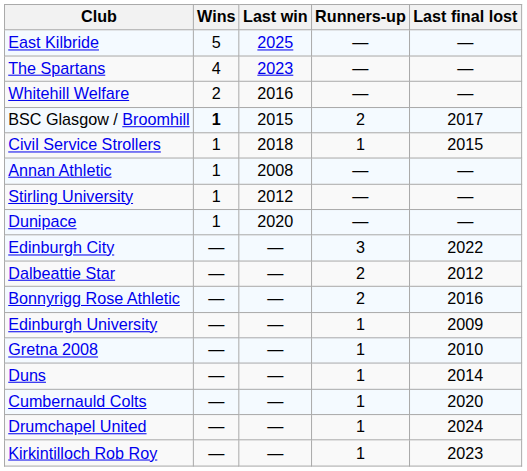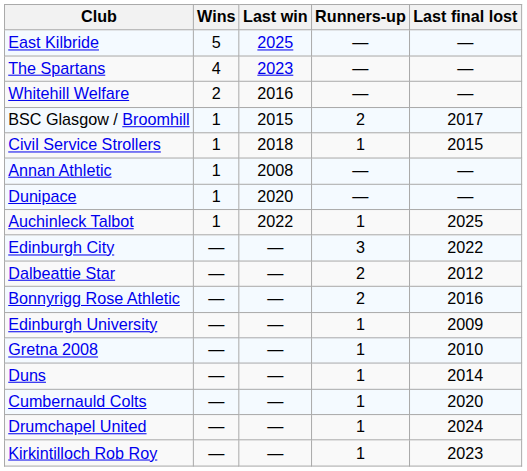BSC Glasgow / Broomhill | Wins: bold -> normal
- row: Stirling University | 1 | 2012 | — | —
+ row: Auchinleck Talbot | 1 | 2022 | 1 | 2025
